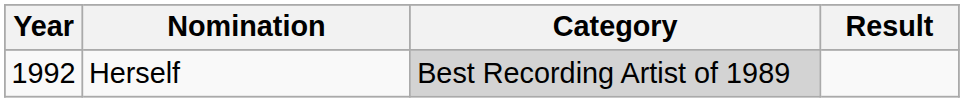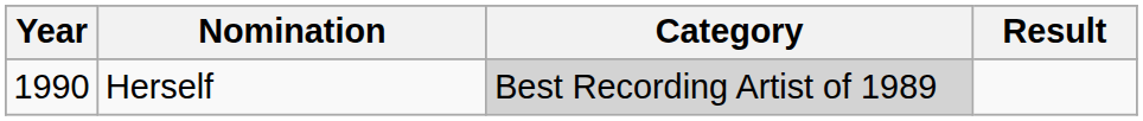Herself | Year: 1992 -> 1990
